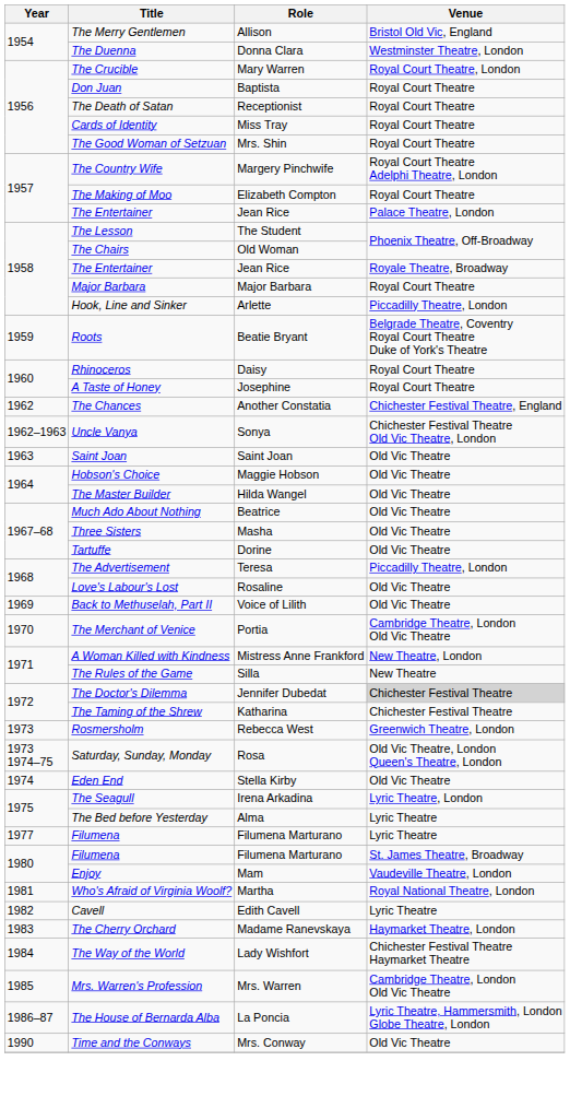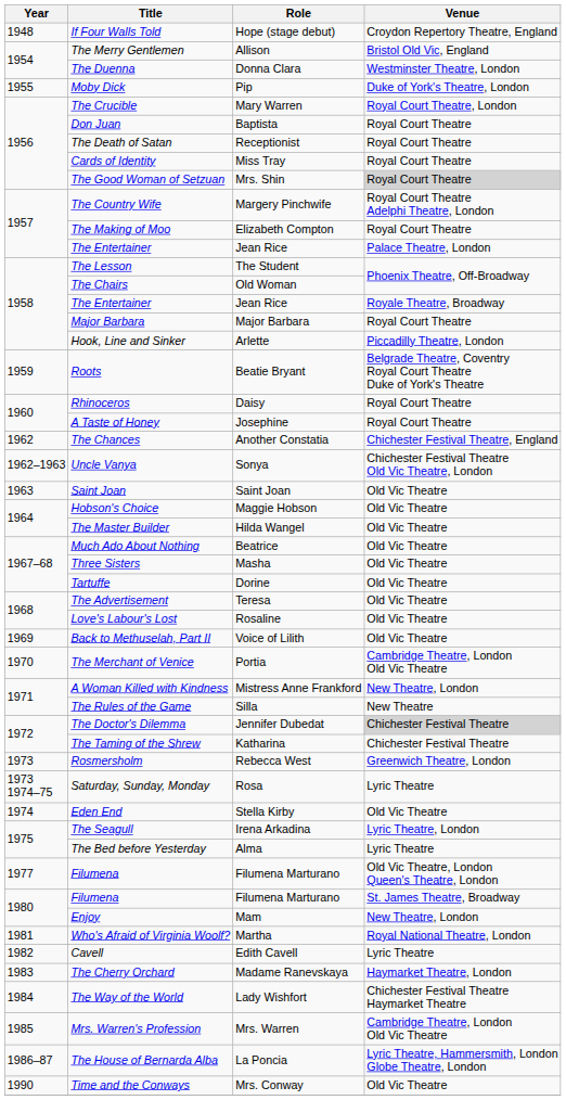+ row: 1948 | If Four Walls Told | Hope (stage debut) | Croydon Repertory Theatre, England
+ row: 1955 | Moby Dick | Pip | Duke of York's Theatre, London
The Good Woman of Setzuan | Venue: no background -> lightgrey background
The Advertisement | Venue: Piccadilly Theatre, London -> Old Vic Theatre
Saturday, Sunday, Monday | Venue: Old Vic Theatre, London Queen's Theatre, London -> Lyric Theatre
1977 / Filumena | Venue: Lyric Theatre -> Old Vic Theatre, London Queen's Theatre, London
Enjoy | Venue: Vaudeville Theatre, London -> New Theatre, London
